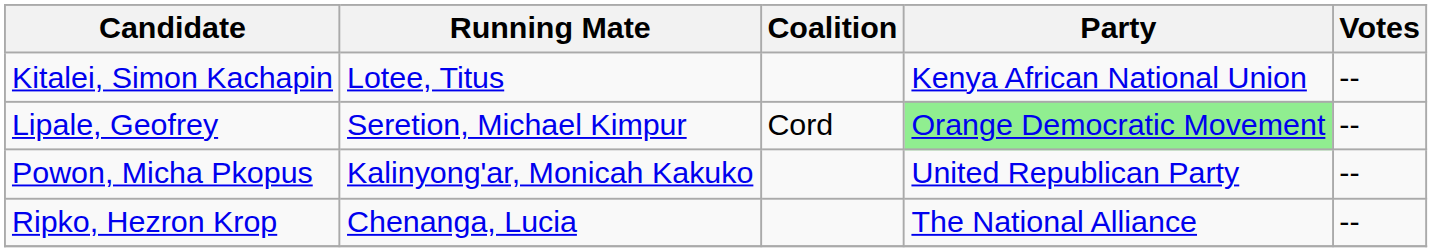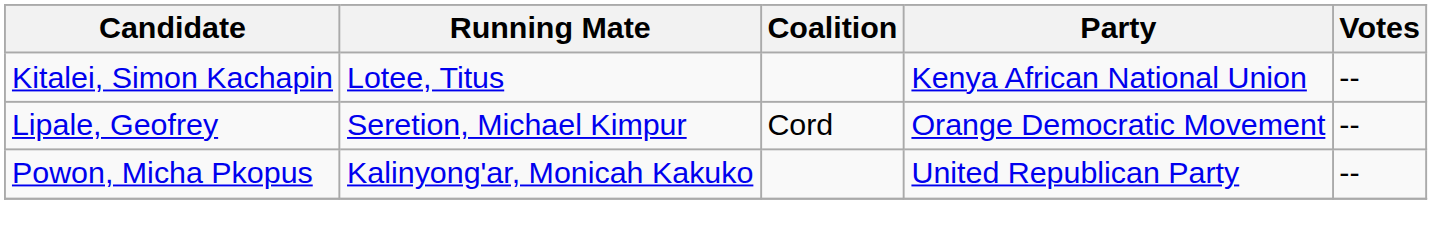Lipale, Geofrey | Party: lightgreen background -> no background
- row: Ripko, Hezron Krop | Chenanga, Lucia | The National Alliance | --
